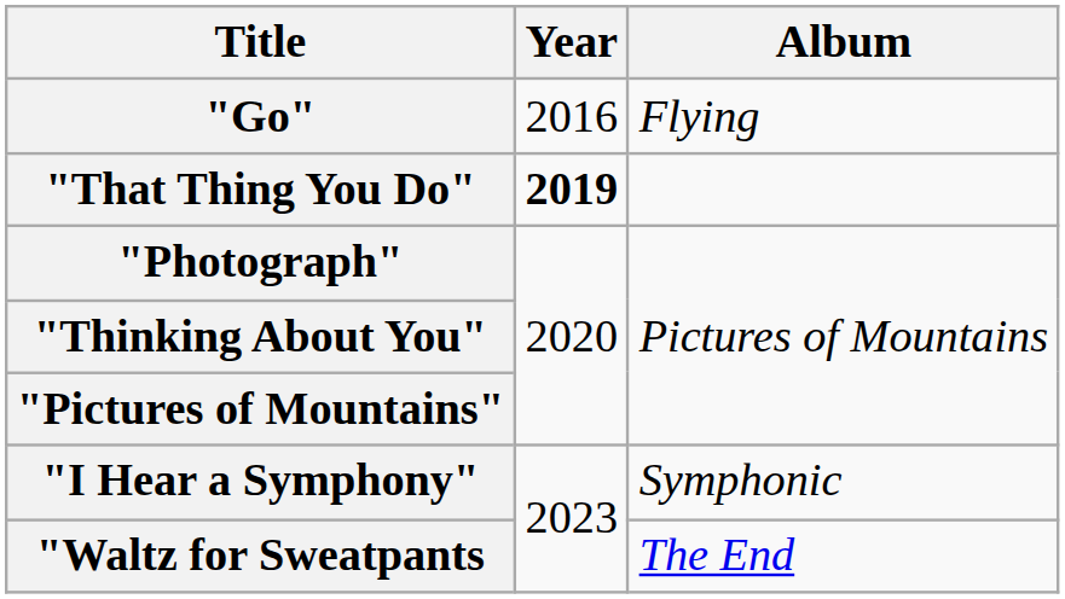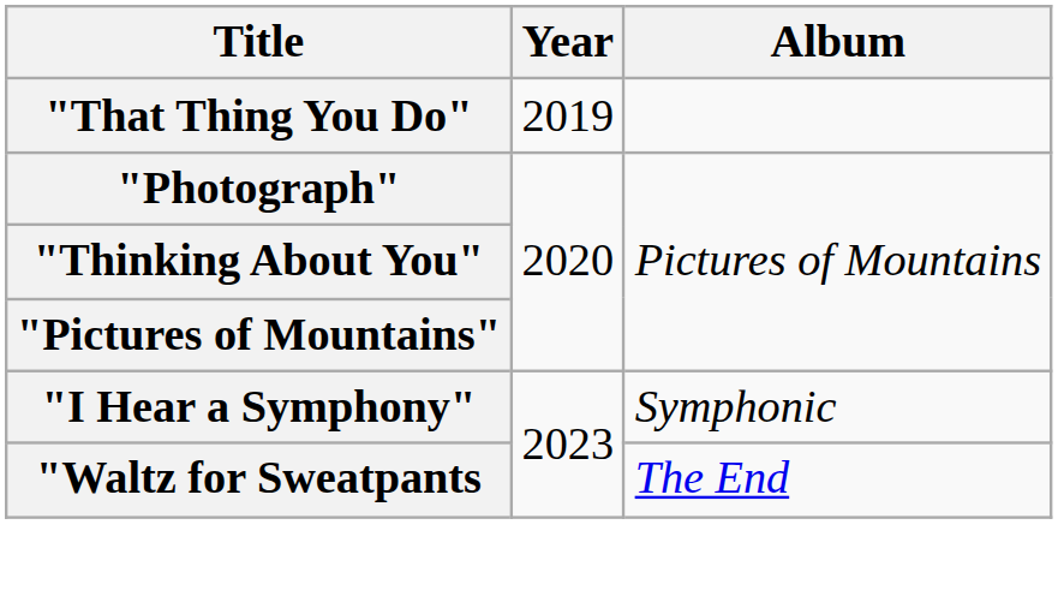- row: "Go" | 2016 | Flying
"That Thing You Do" | Year: bold -> normal
